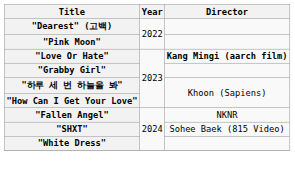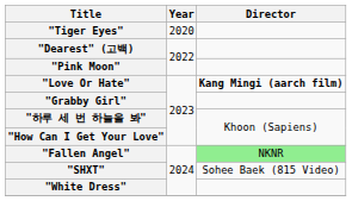+ row: "Tiger Eyes" | 2020
"Fallen Angel" | Director: no background -> lightgreen background
